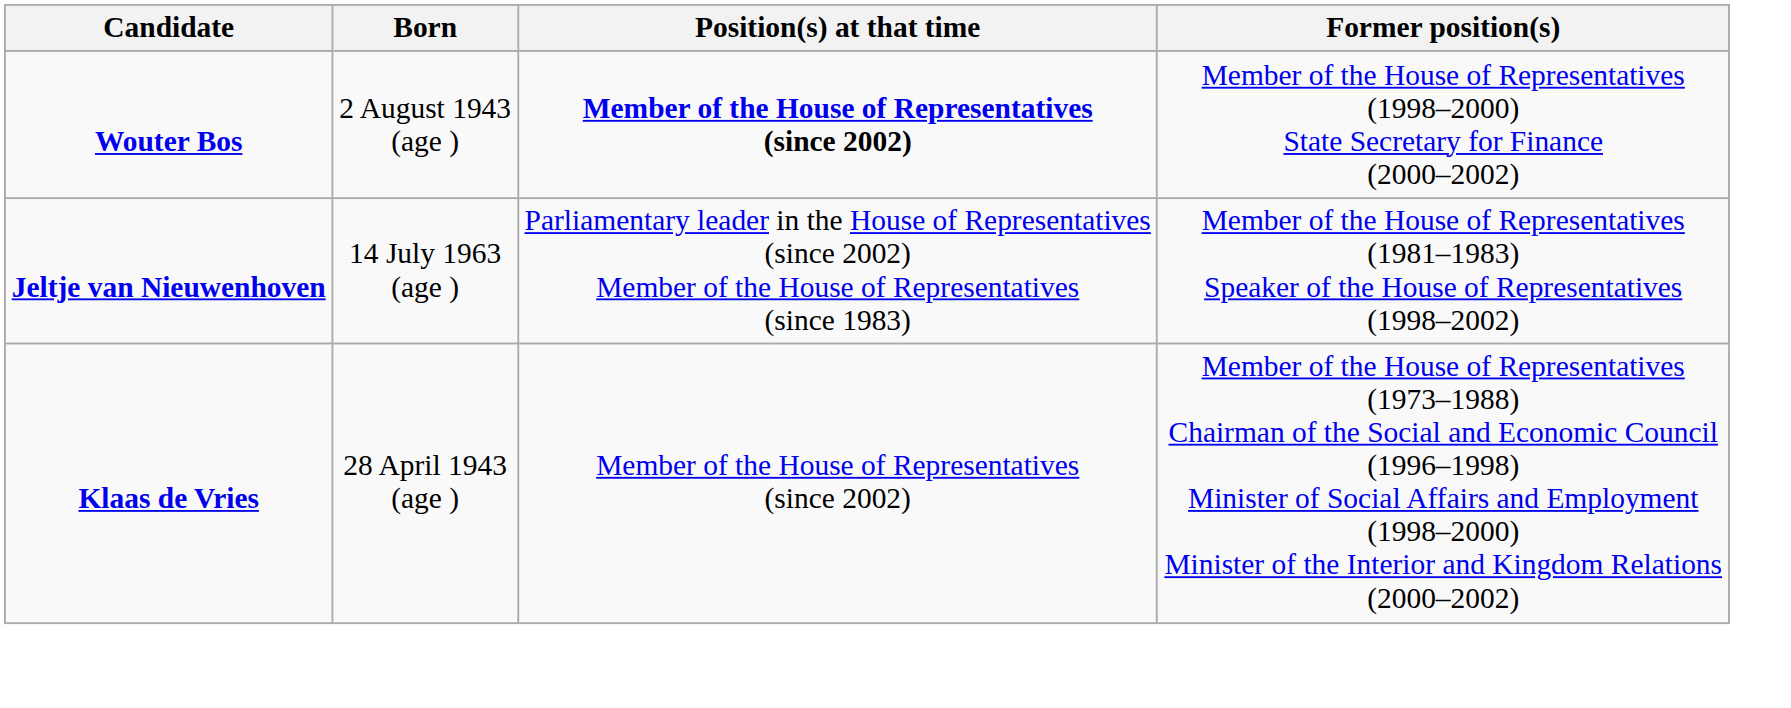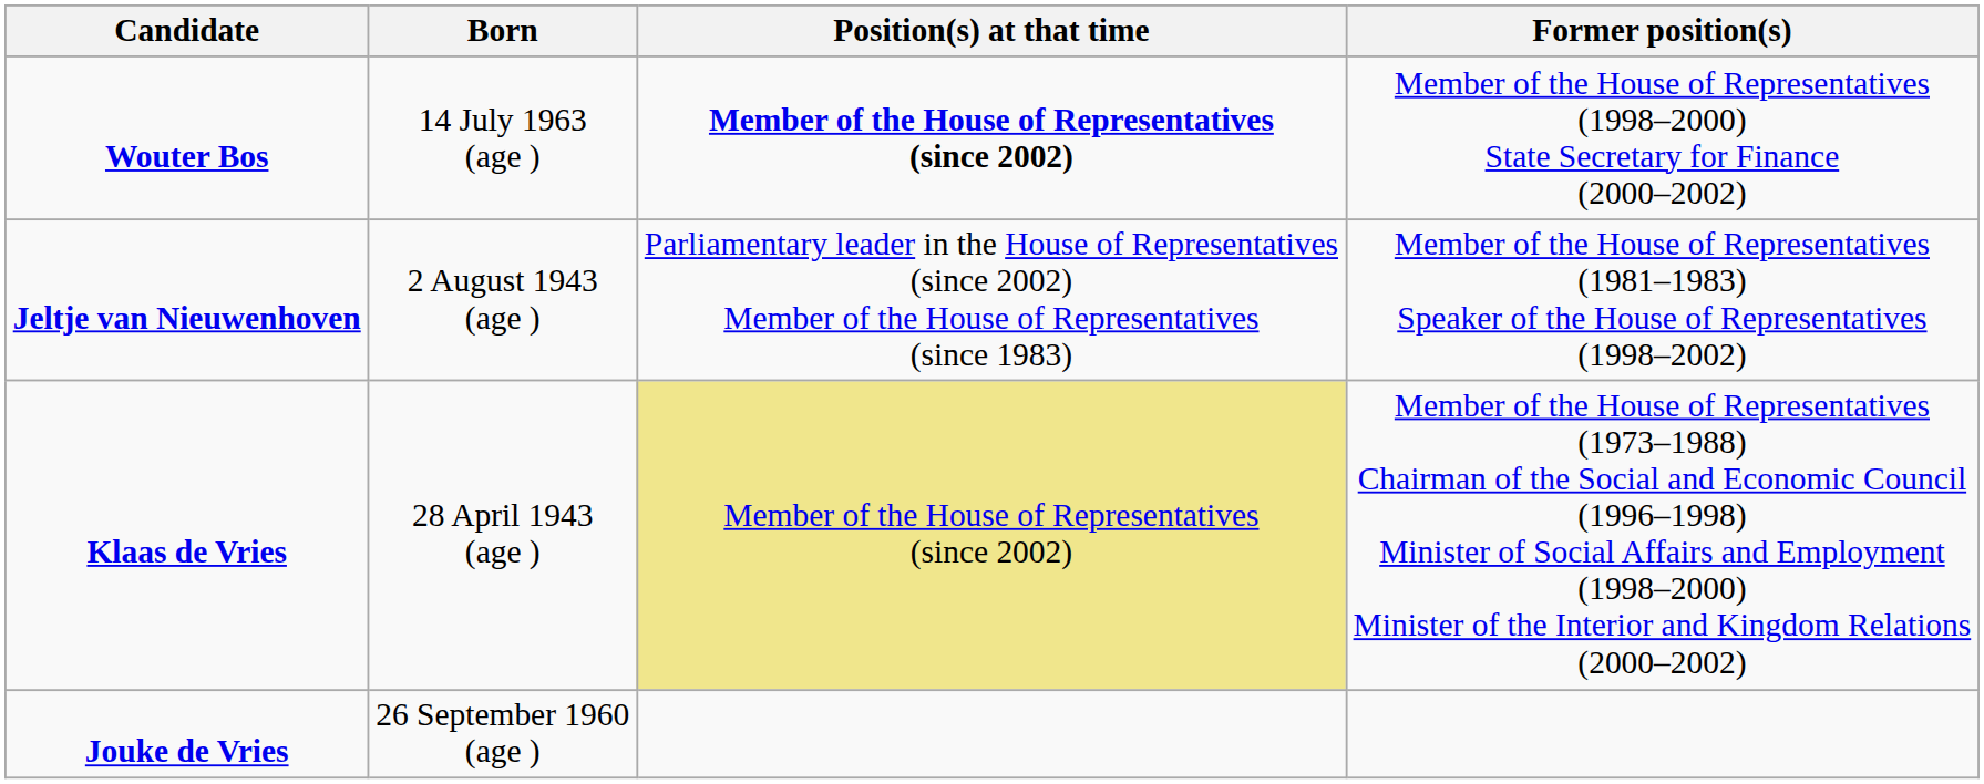Wouter Bos | Born: 2 August 1943 (age ) -> 14 July 1963 (age )
Jeltje van Nieuwenhoven | Born: 14 July 1963 (age ) -> 2 August 1943 (age )
Klaas de Vries | Position(s) at that time: no background -> khaki background
+ row: Jouke de Vries | 26 September 1960 (age )
